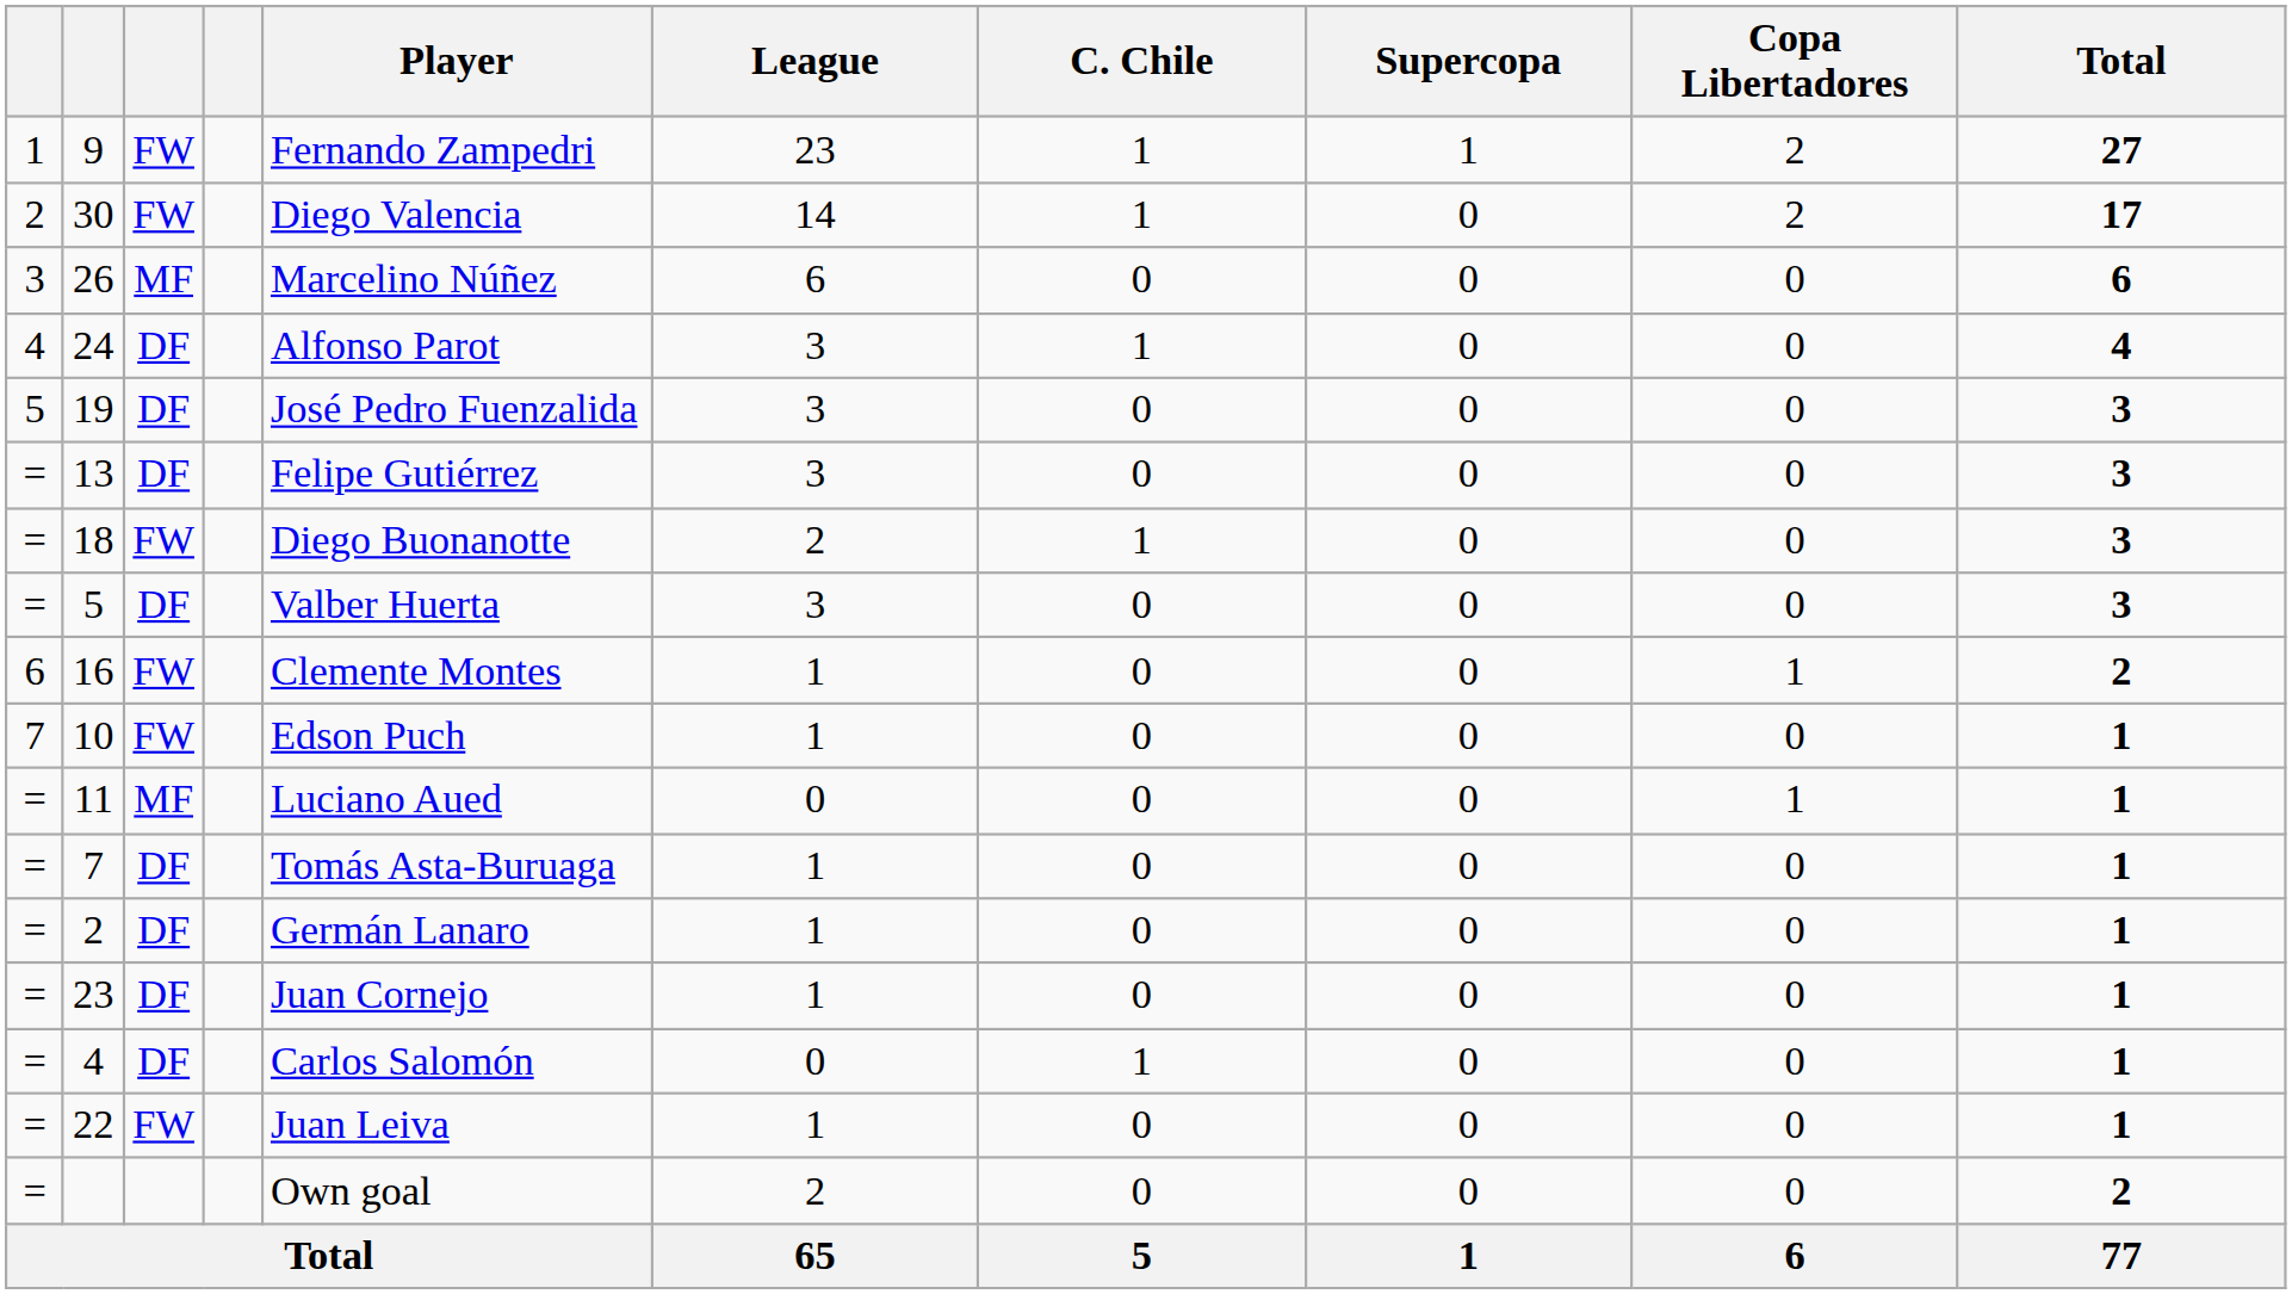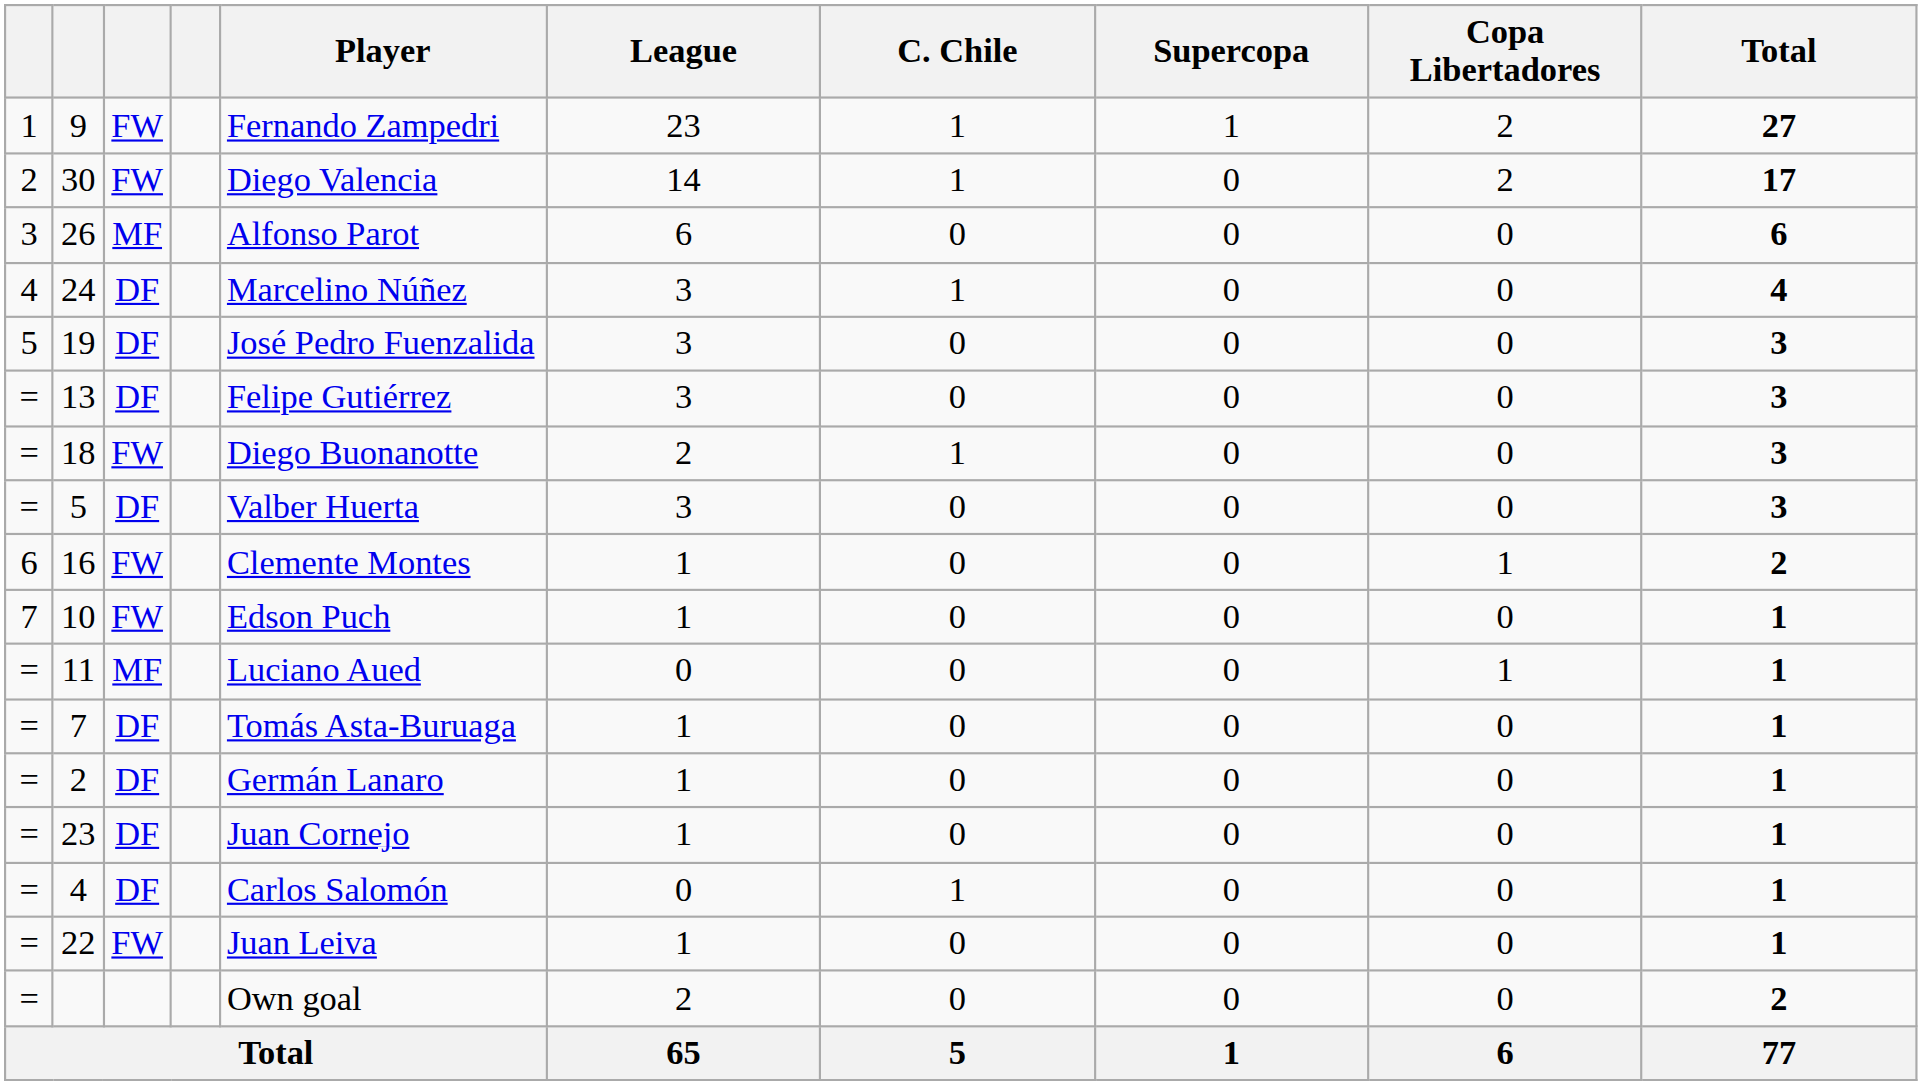26 | Player: Marcelino Núñez -> Alfonso Parot
24 | Player: Alfonso Parot -> Marcelino Núñez
